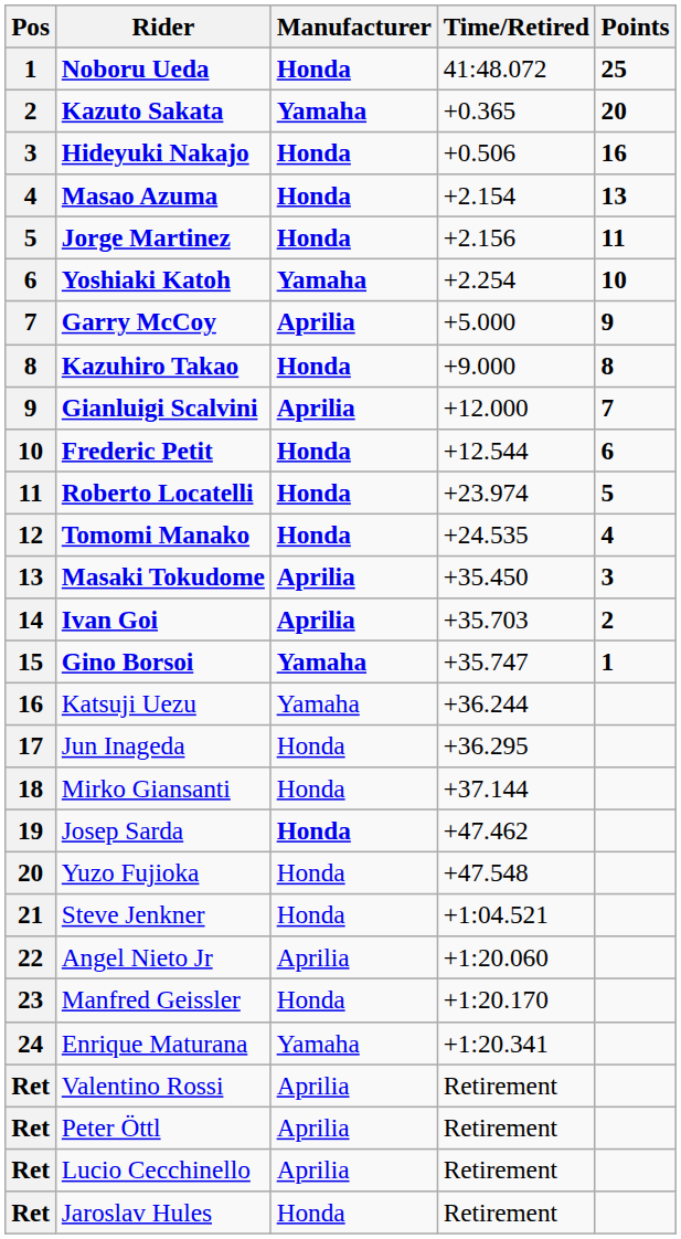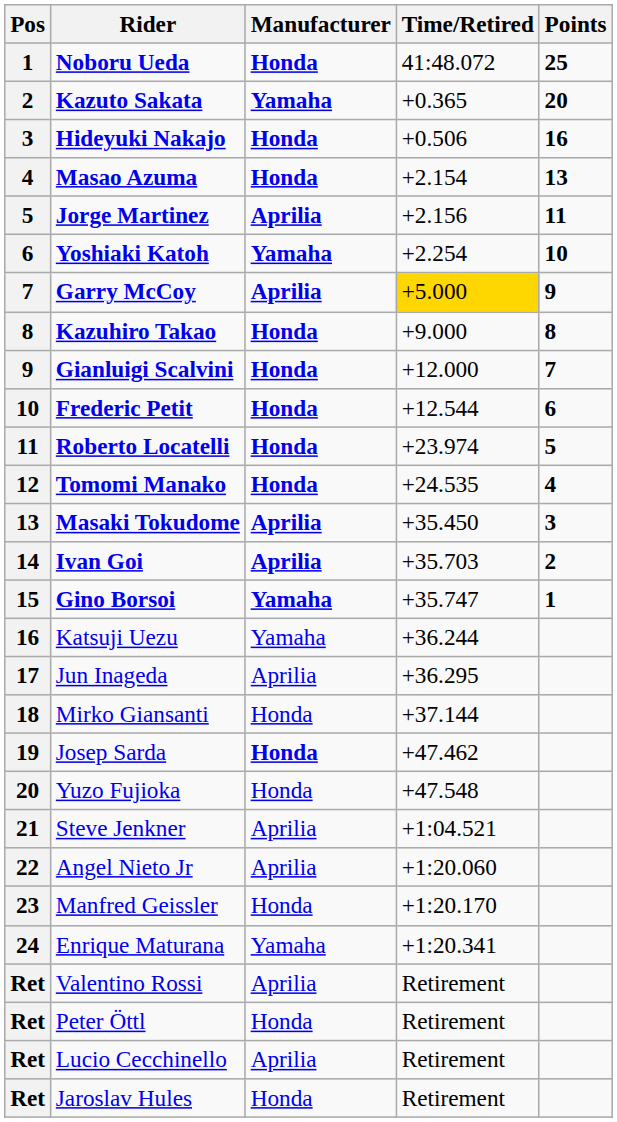Jorge Martinez | Manufacturer: Honda -> Aprilia
Garry McCoy | Time/Retired: no background -> gold background
Gianluigi Scalvini | Manufacturer: Aprilia -> Honda
Jun Inageda | Manufacturer: Honda -> Aprilia
Steve Jenkner | Manufacturer: Honda -> Aprilia
Peter Öttl | Manufacturer: Aprilia -> Honda
